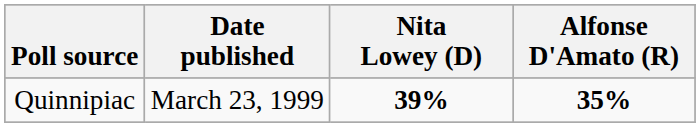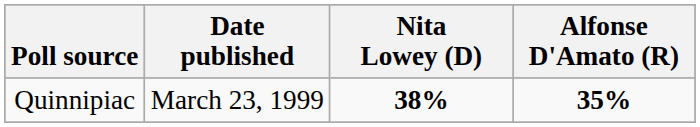Quinnipiac | Nita Lowey (D): 39% -> 38%
